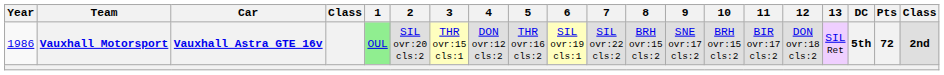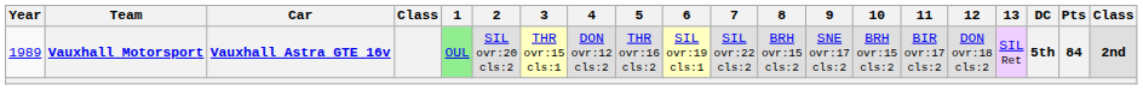Vauxhall Motorsport | Year: 1986 -> 1989
Vauxhall Motorsport | Pts: 72 -> 84
